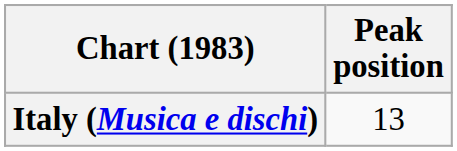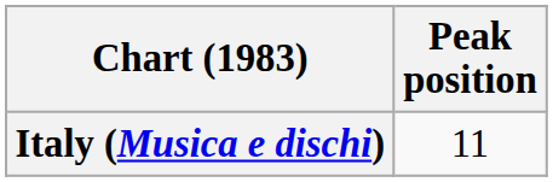Italy (Musica e dischi) | Peak position: 13 -> 11
